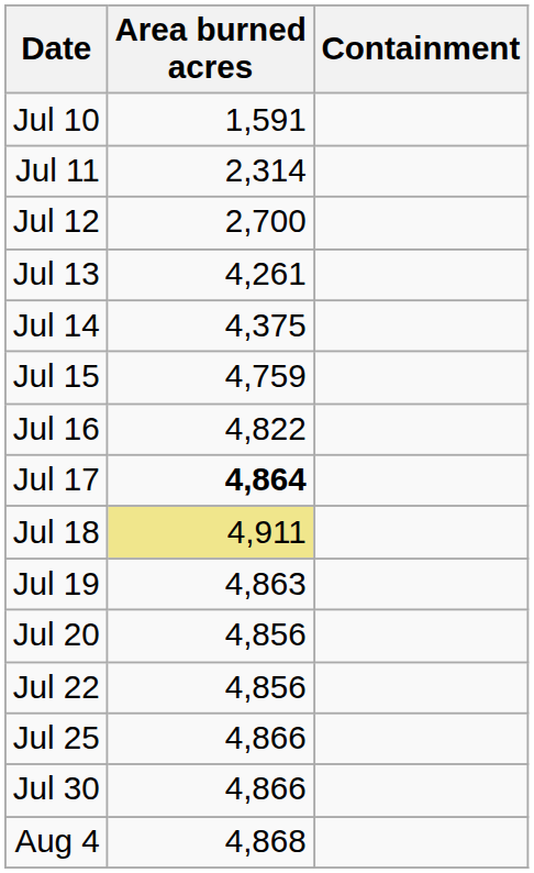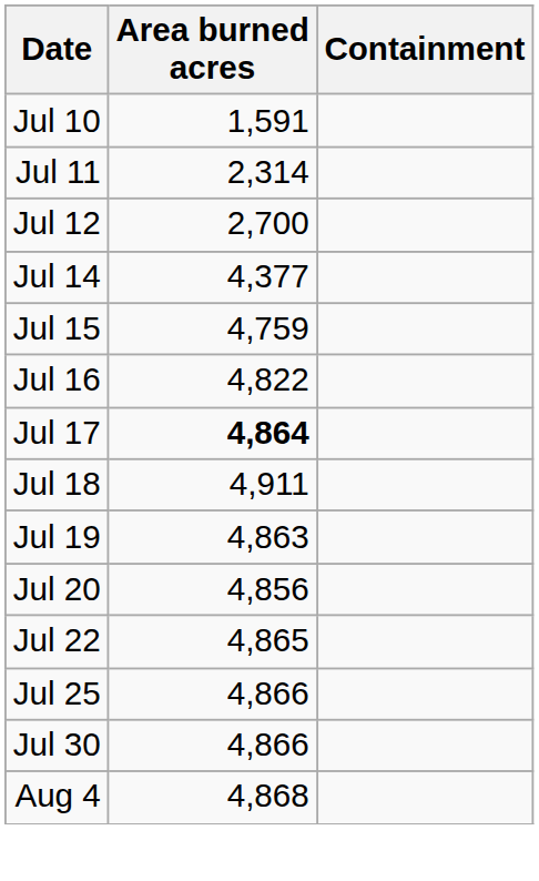- row: Jul 13 | 4,261
Jul 14 | Area burned acres: 4,375 -> 4,377
Jul 18 | Area burned acres: khaki background -> no background
Jul 22 | Area burned acres: 4,856 -> 4,865
